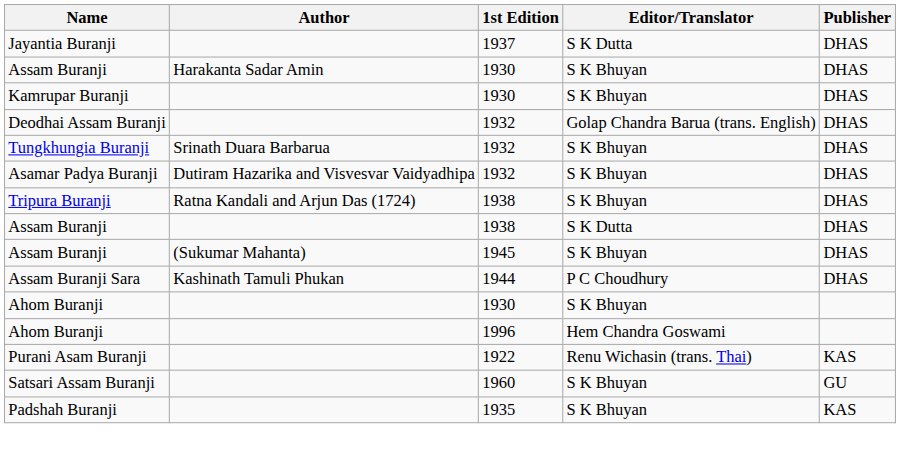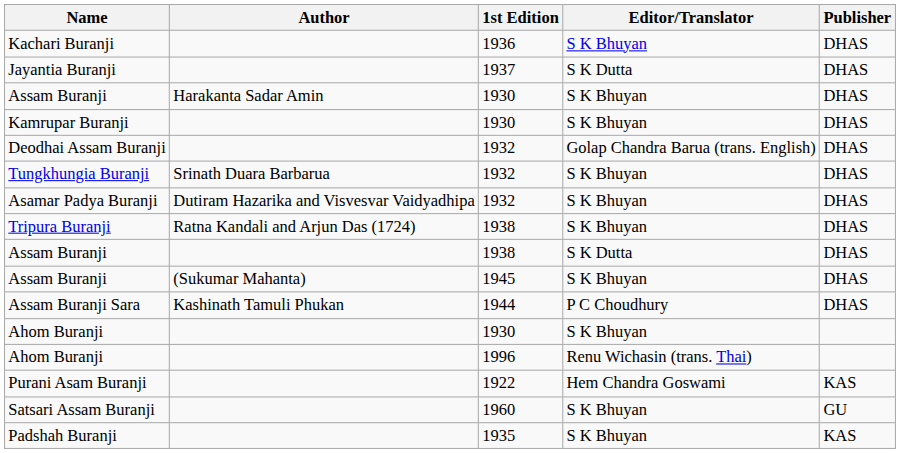+ row: Kachari Buranji | 1936 | S K Bhuyan | DHAS
Ahom Buranji / 1996 | Editor/Translator: Hem Chandra Goswami -> Renu Wichasin (trans. Thai)
Purani Asam Buranji | Editor/Translator: Renu Wichasin (trans. Thai) -> Hem Chandra Goswami
